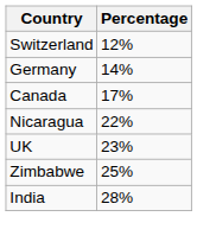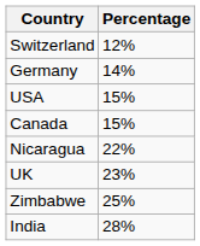+ row: USA | 15%
Canada | Percentage: 17% -> 15%
